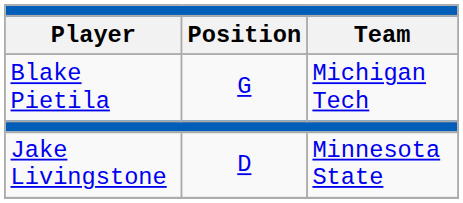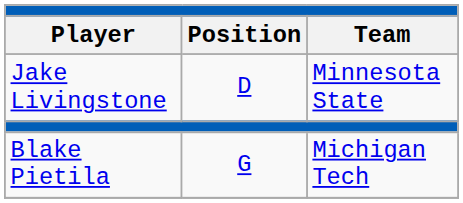rows swapped: Blake Pietila <-> Jake Livingstone
